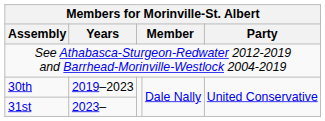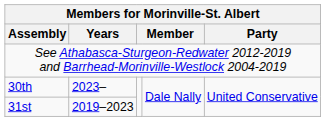30th | Years: 2019–2023 -> 2023–
31st | Years: 2023– -> 2019–2023
